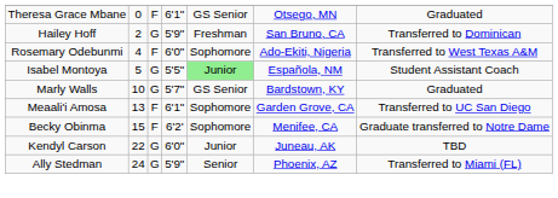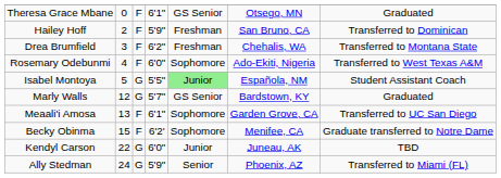Hailey Hoff | column 3: G -> F
+ row: Drea Brumfield | 3 | F | 6'2" | Freshman | Chehalis, WA | Transferred to Montana State
Marly Walls | column 2: 10 -> 12
